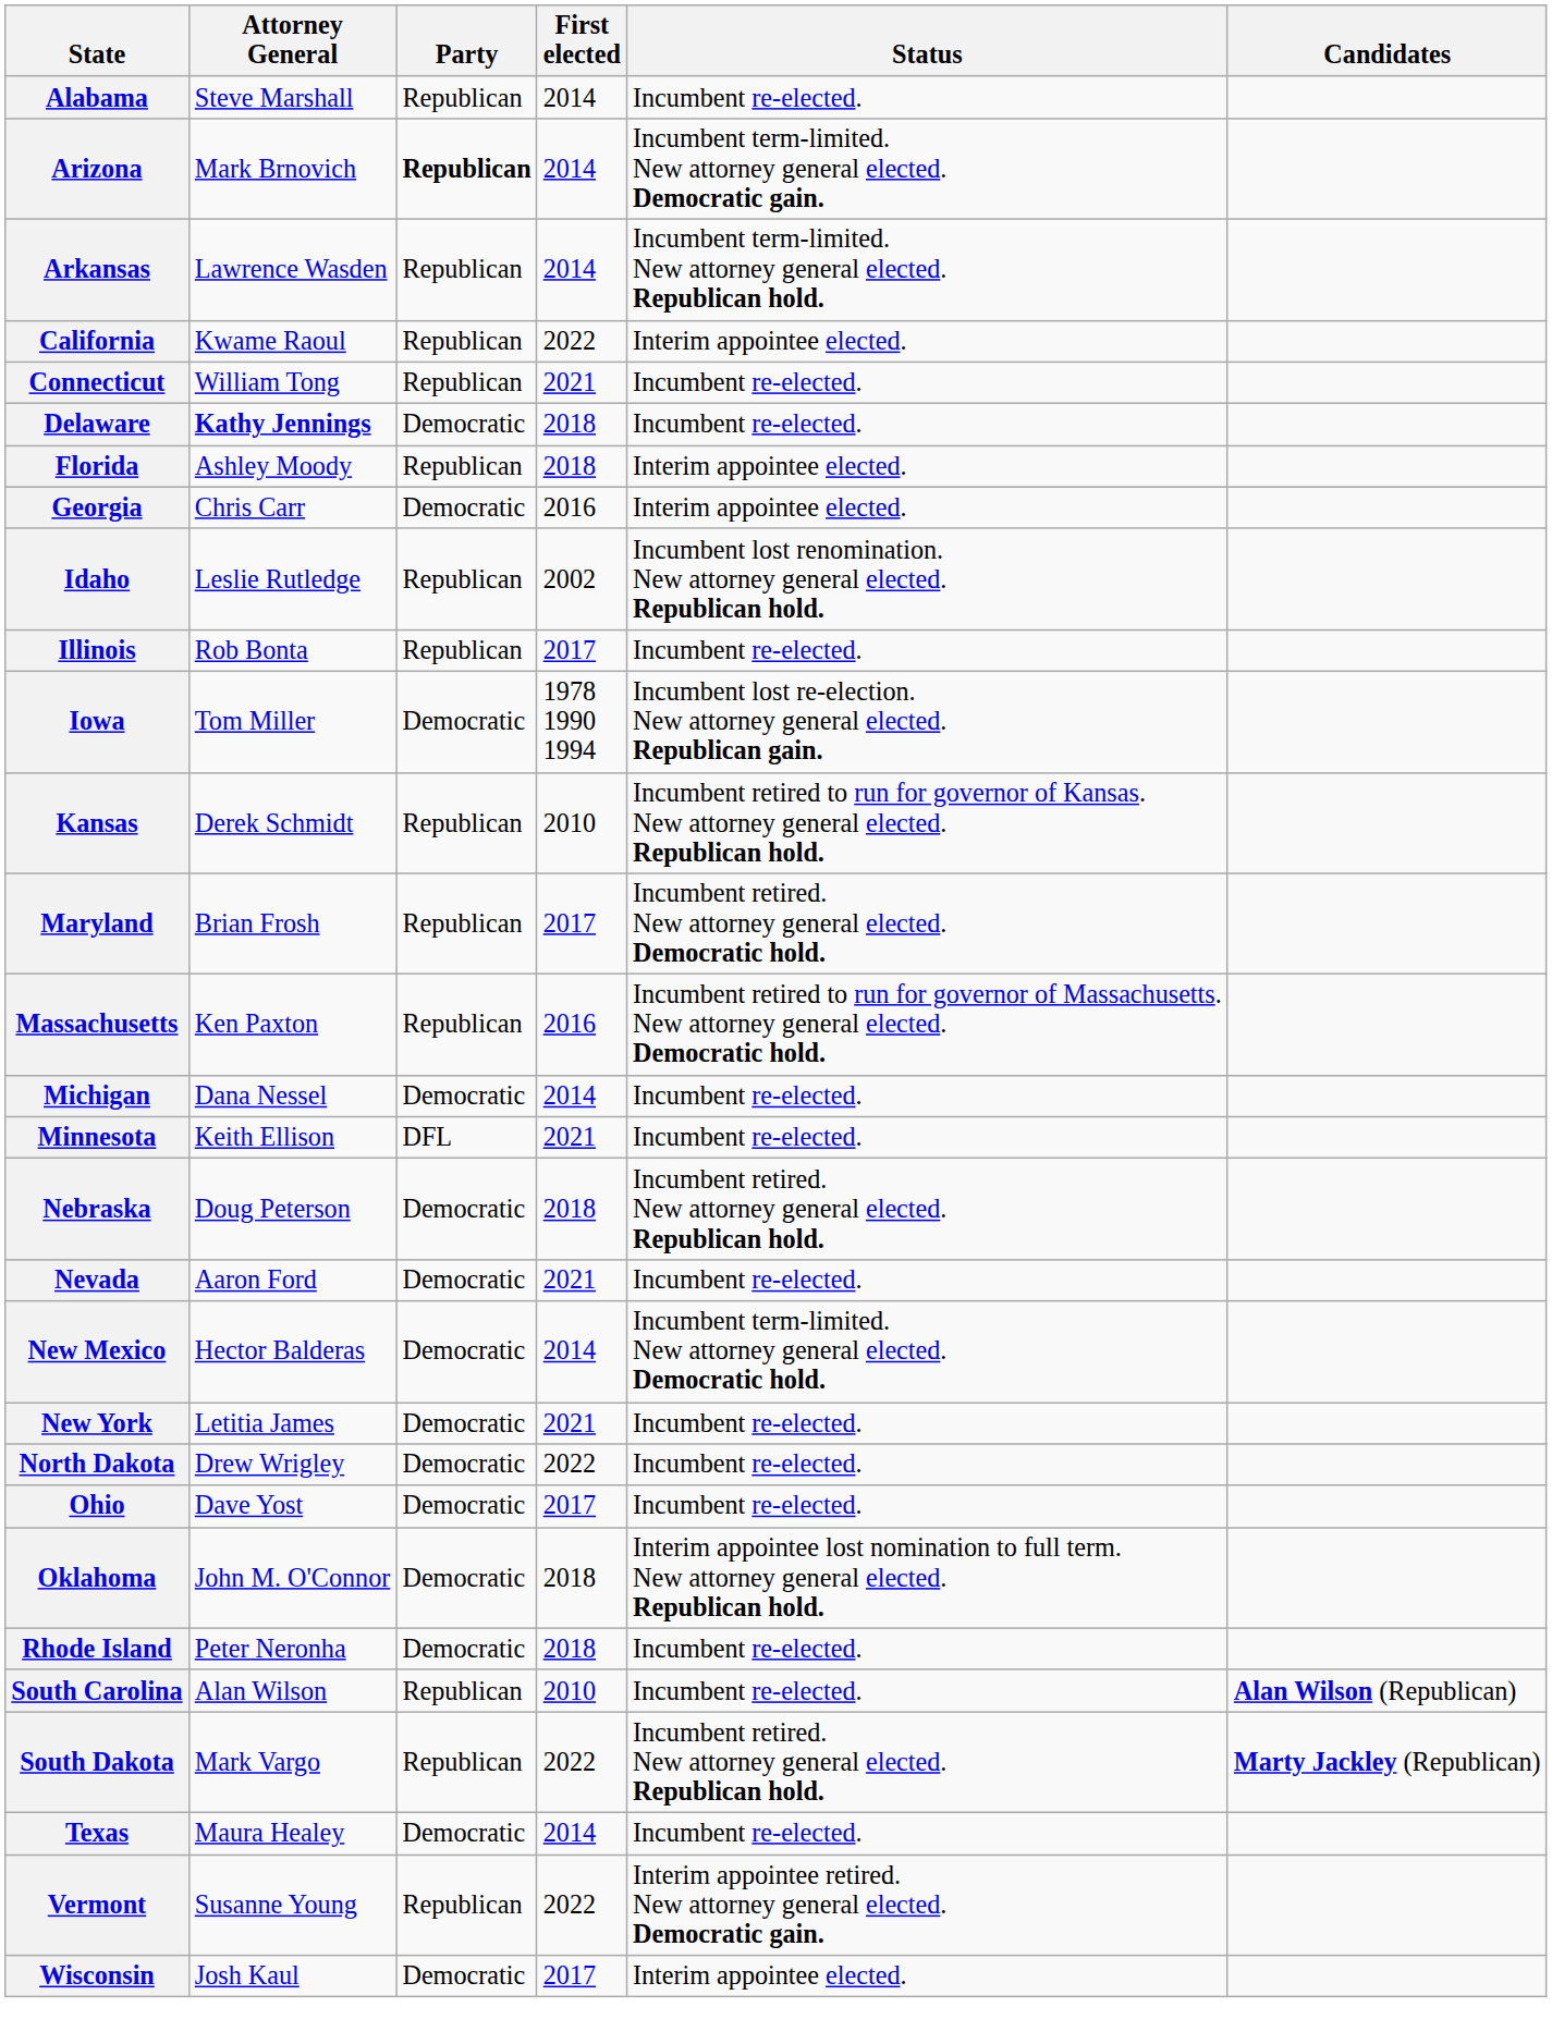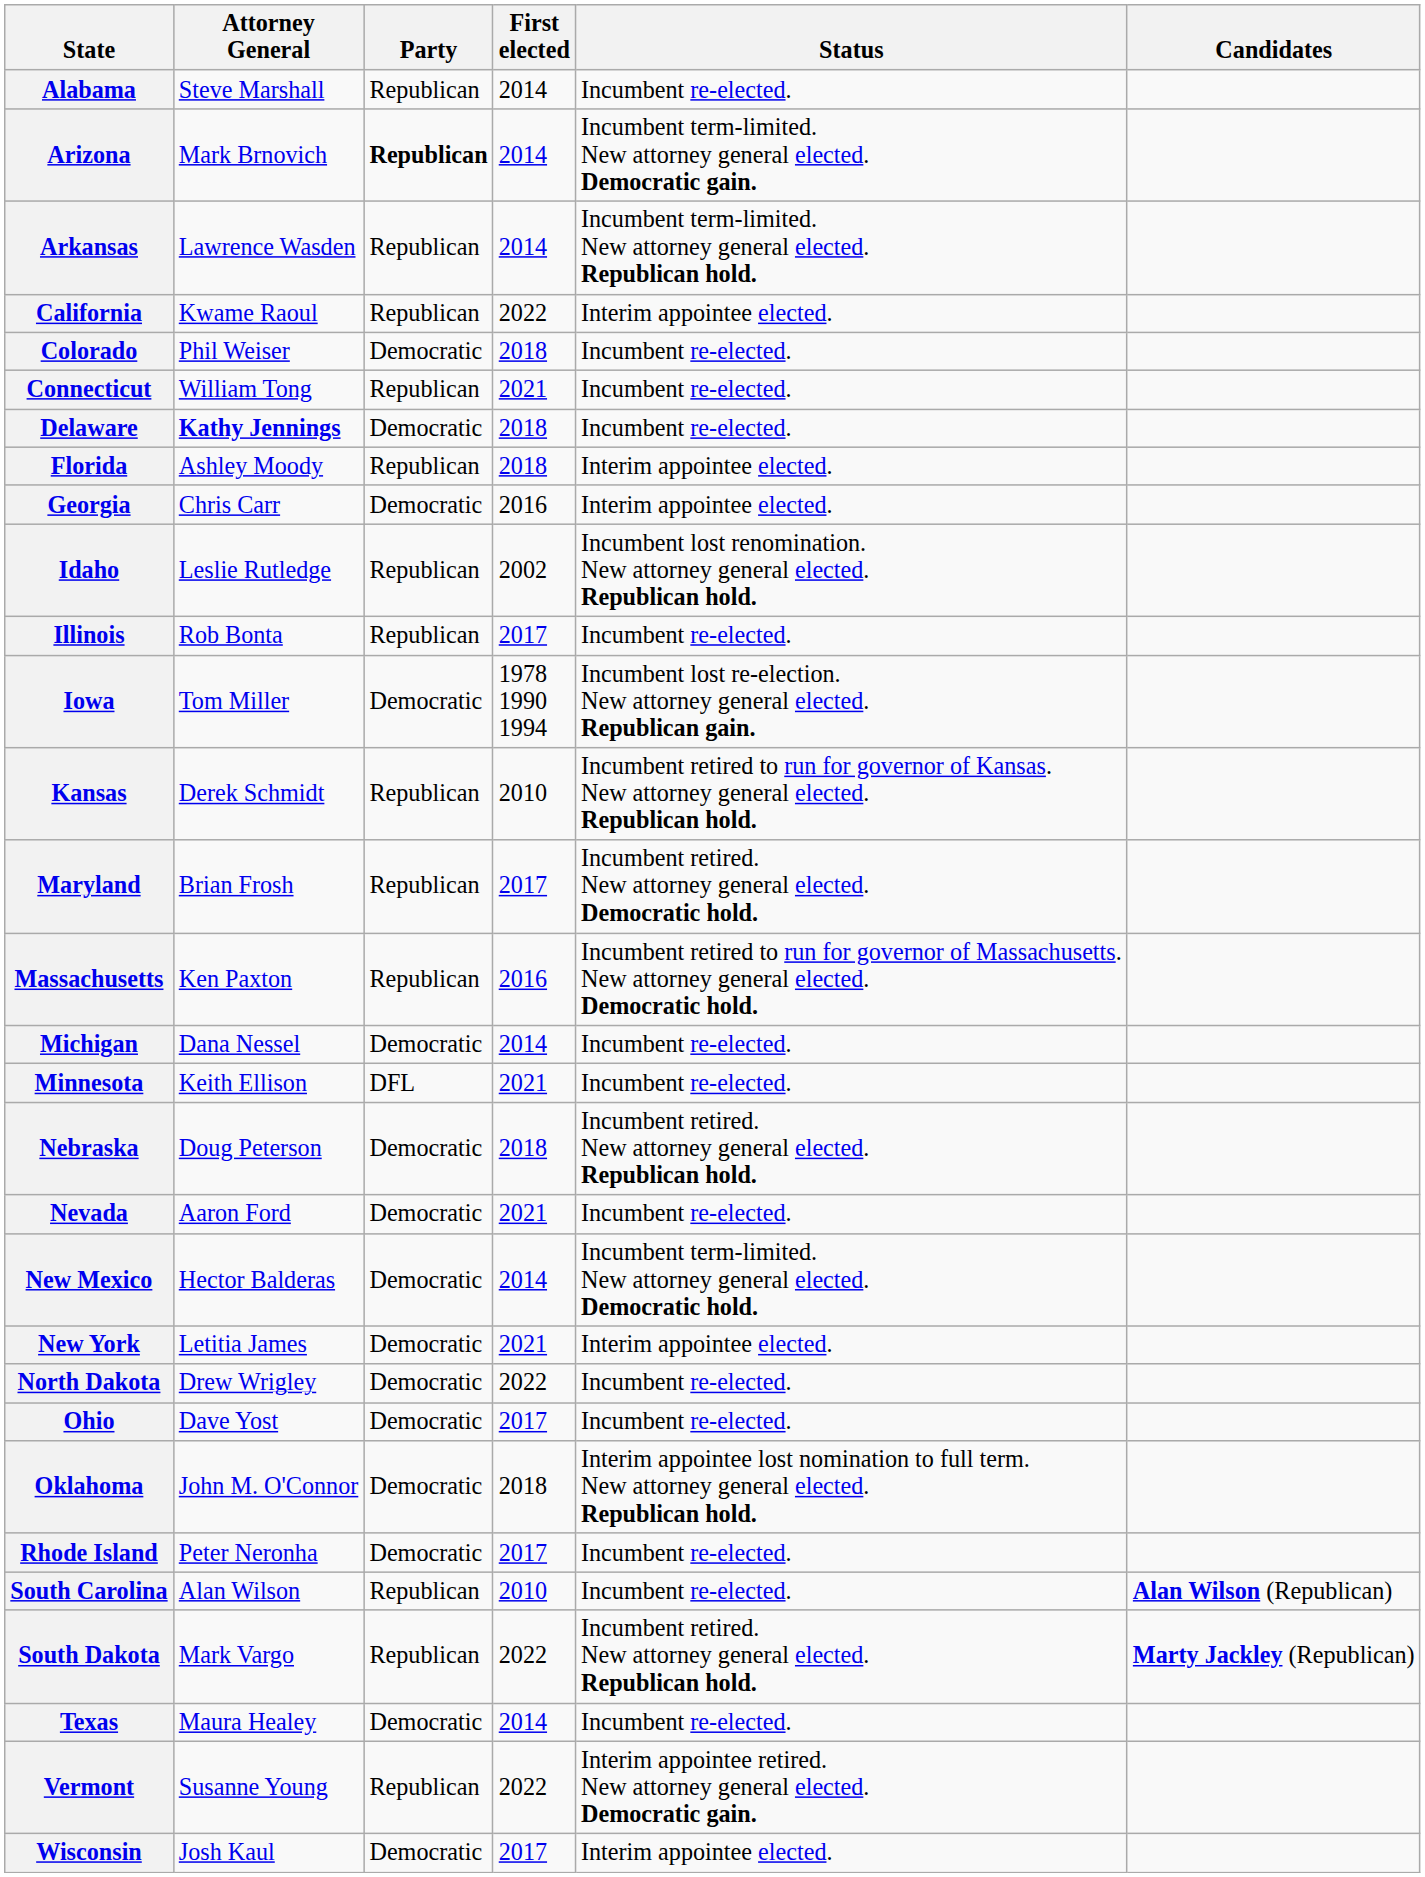+ row: Colorado | Phil Weiser | Democratic | 2018 | Incumbent re-elected.
New York | Status: Incumbent re-elected. -> Interim appointee elected.
Rhode Island | First elected: 2018 -> 2017
